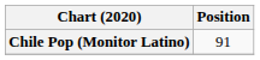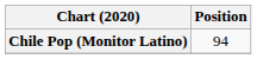Chile Pop (Monitor Latino) | Position: 91 -> 94
